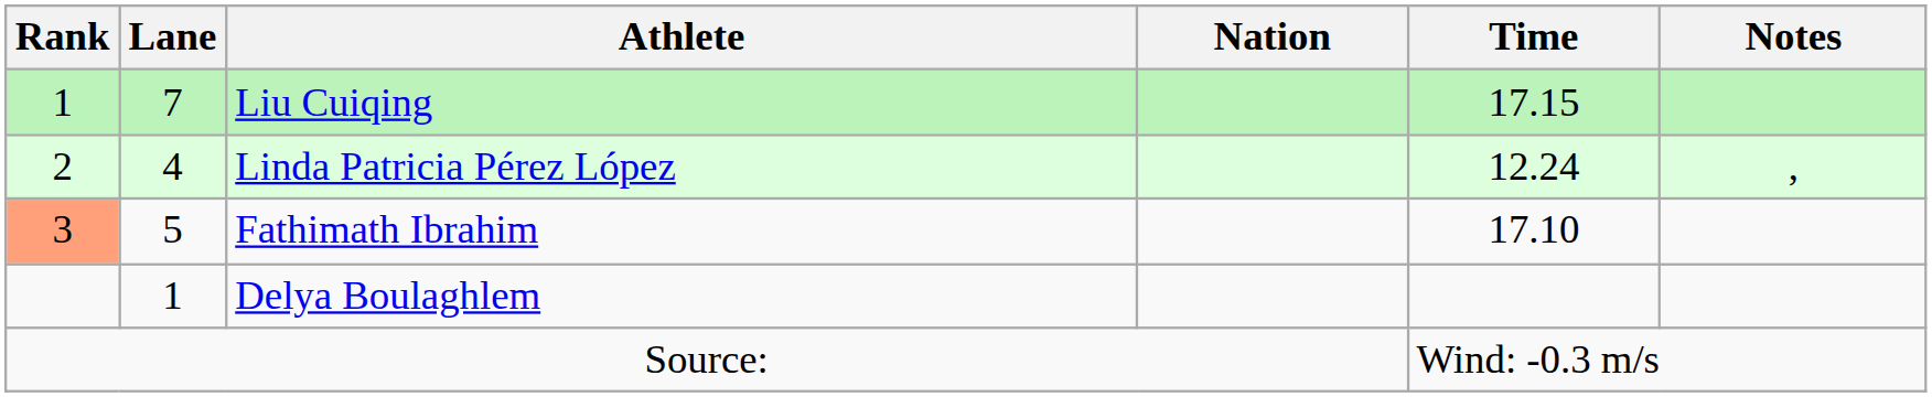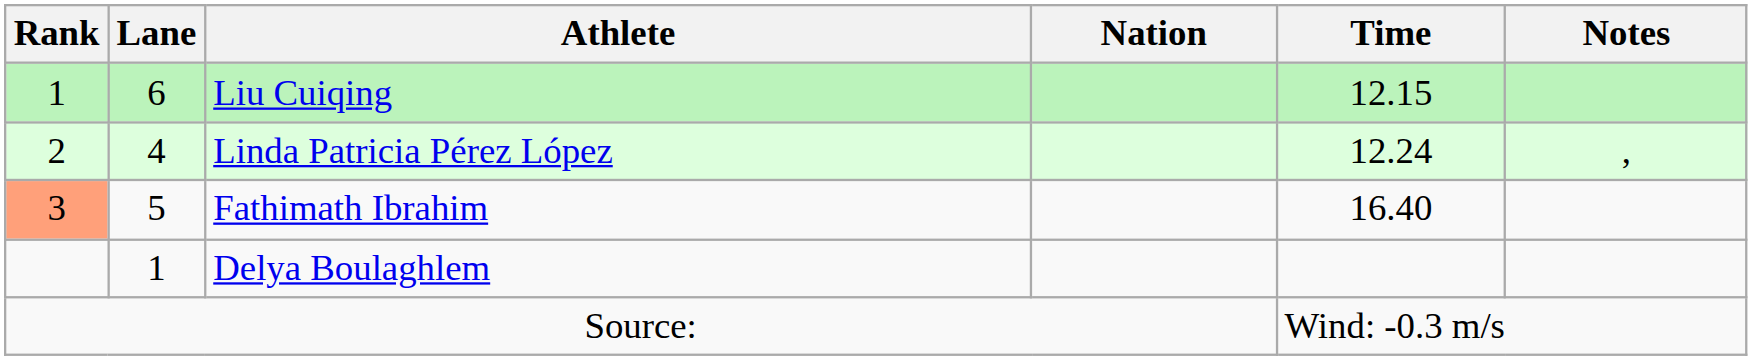Liu Cuiqing | Lane: 7 -> 6
Liu Cuiqing | Time: 17.15 -> 12.15
Fathimath Ibrahim | Time: 17.10 -> 16.40
